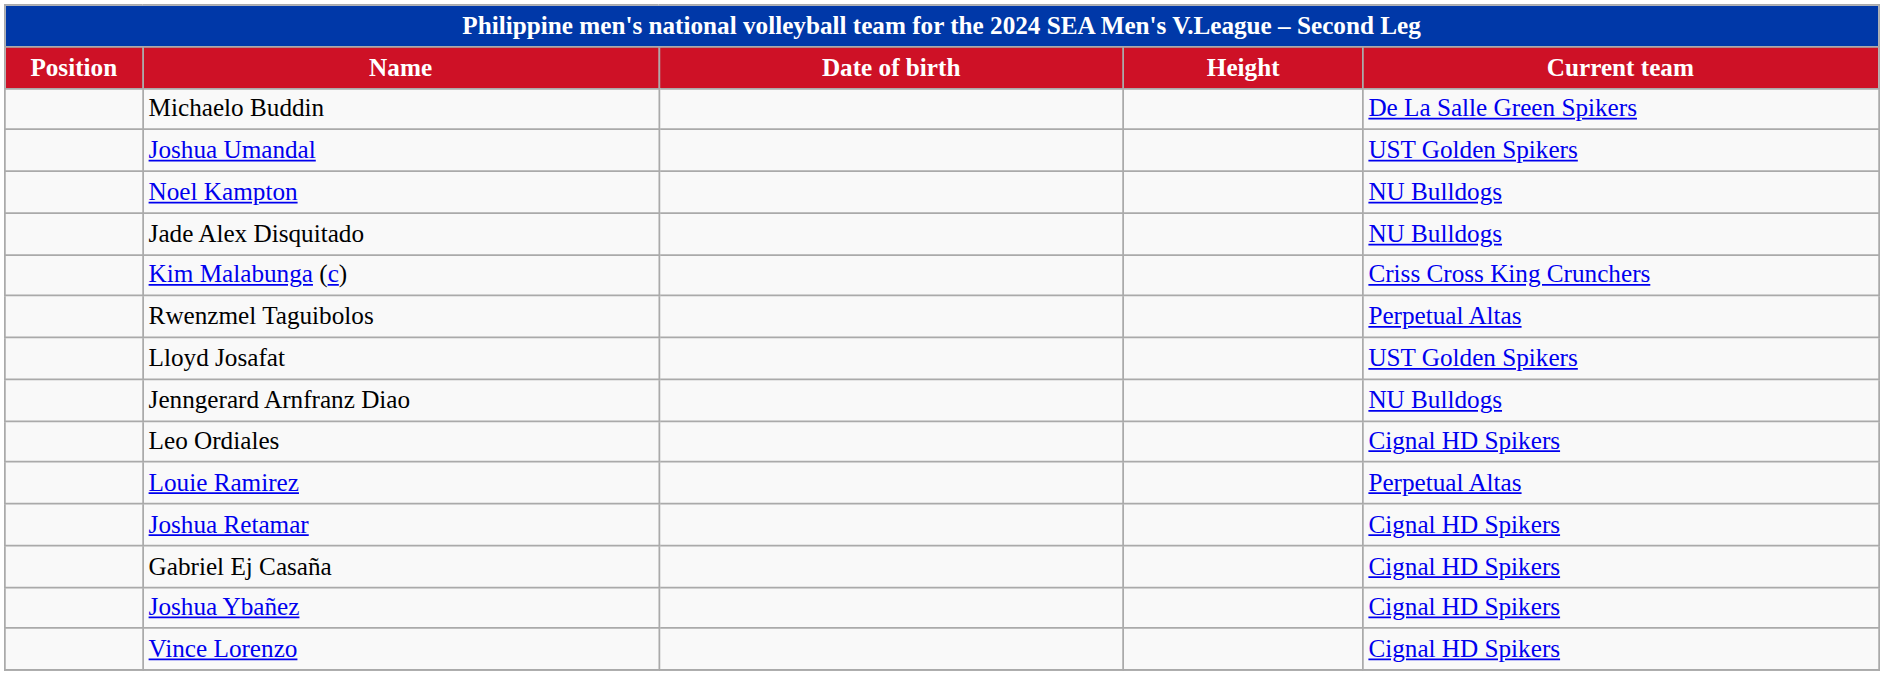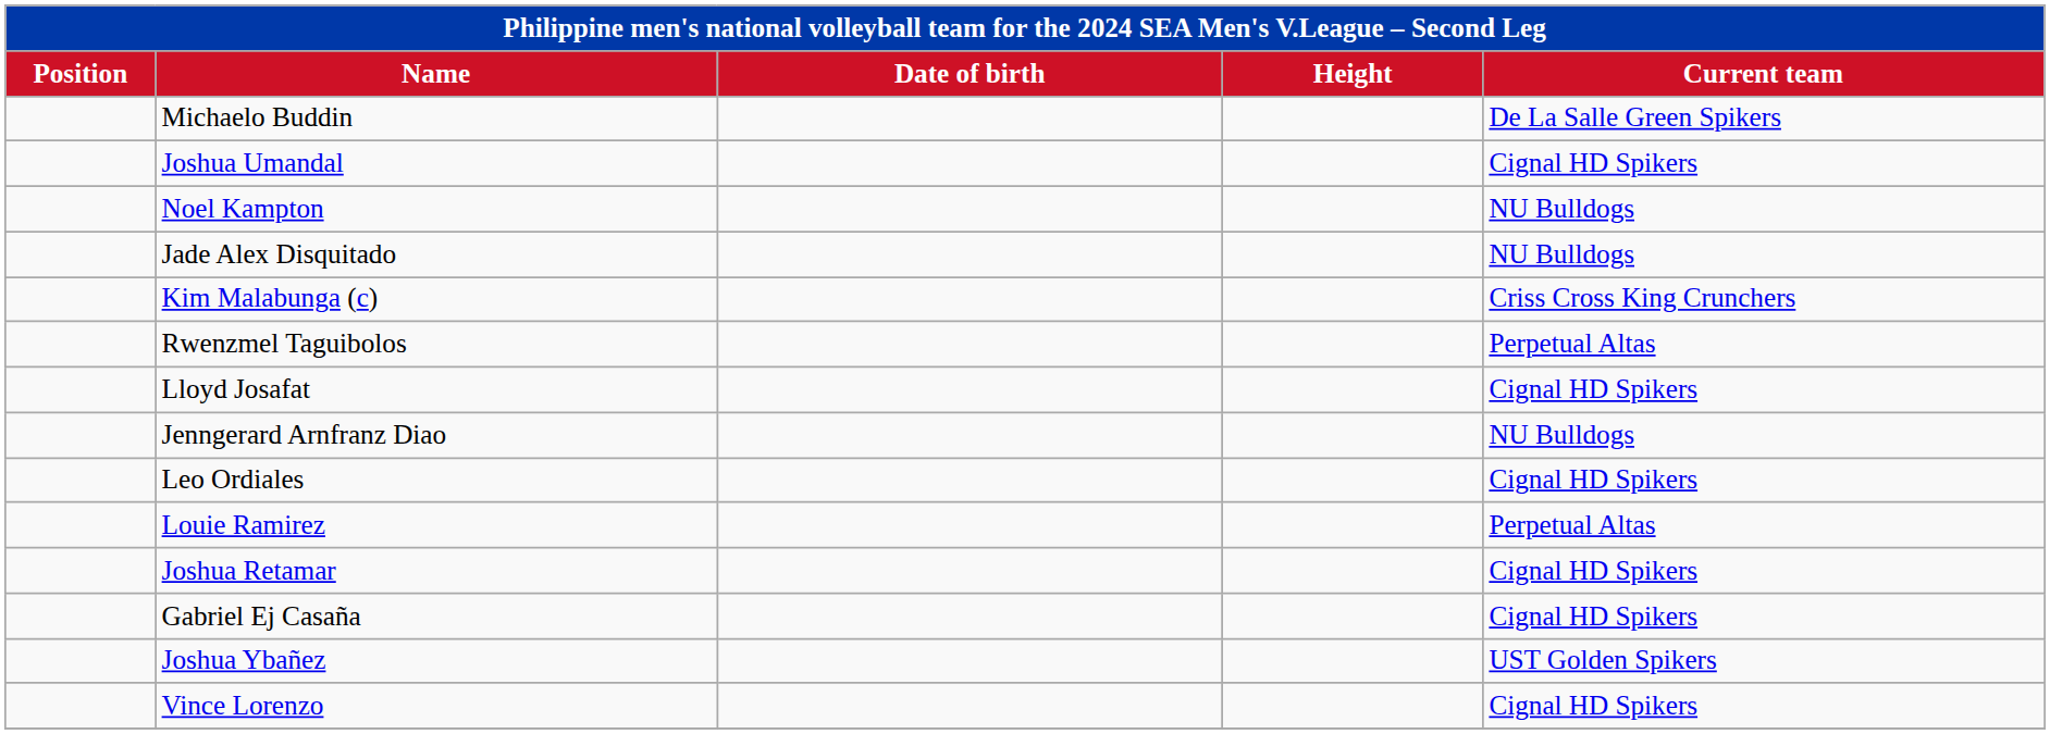Joshua Umandal | Current team: UST Golden Spikers -> Cignal HD Spikers
Lloyd Josafat | Current team: UST Golden Spikers -> Cignal HD Spikers
Joshua Ybañez | Current team: Cignal HD Spikers -> UST Golden Spikers
